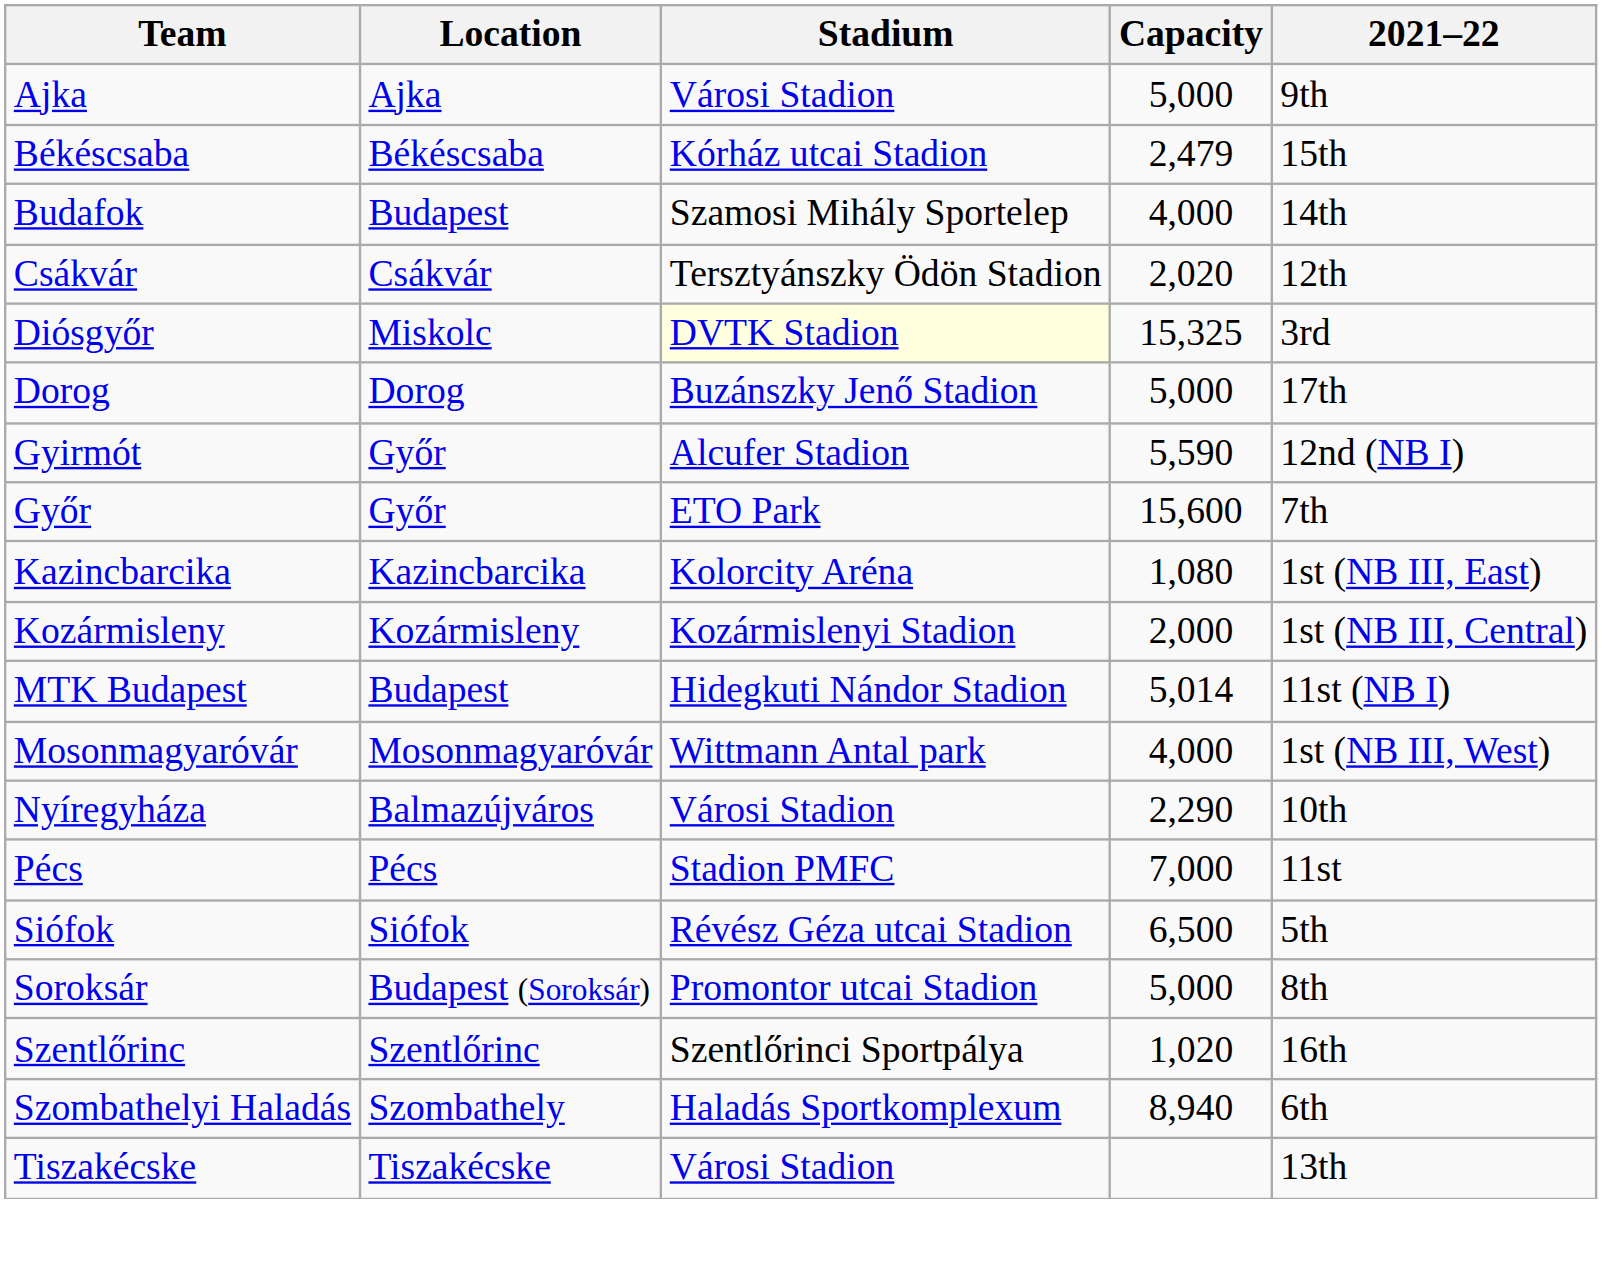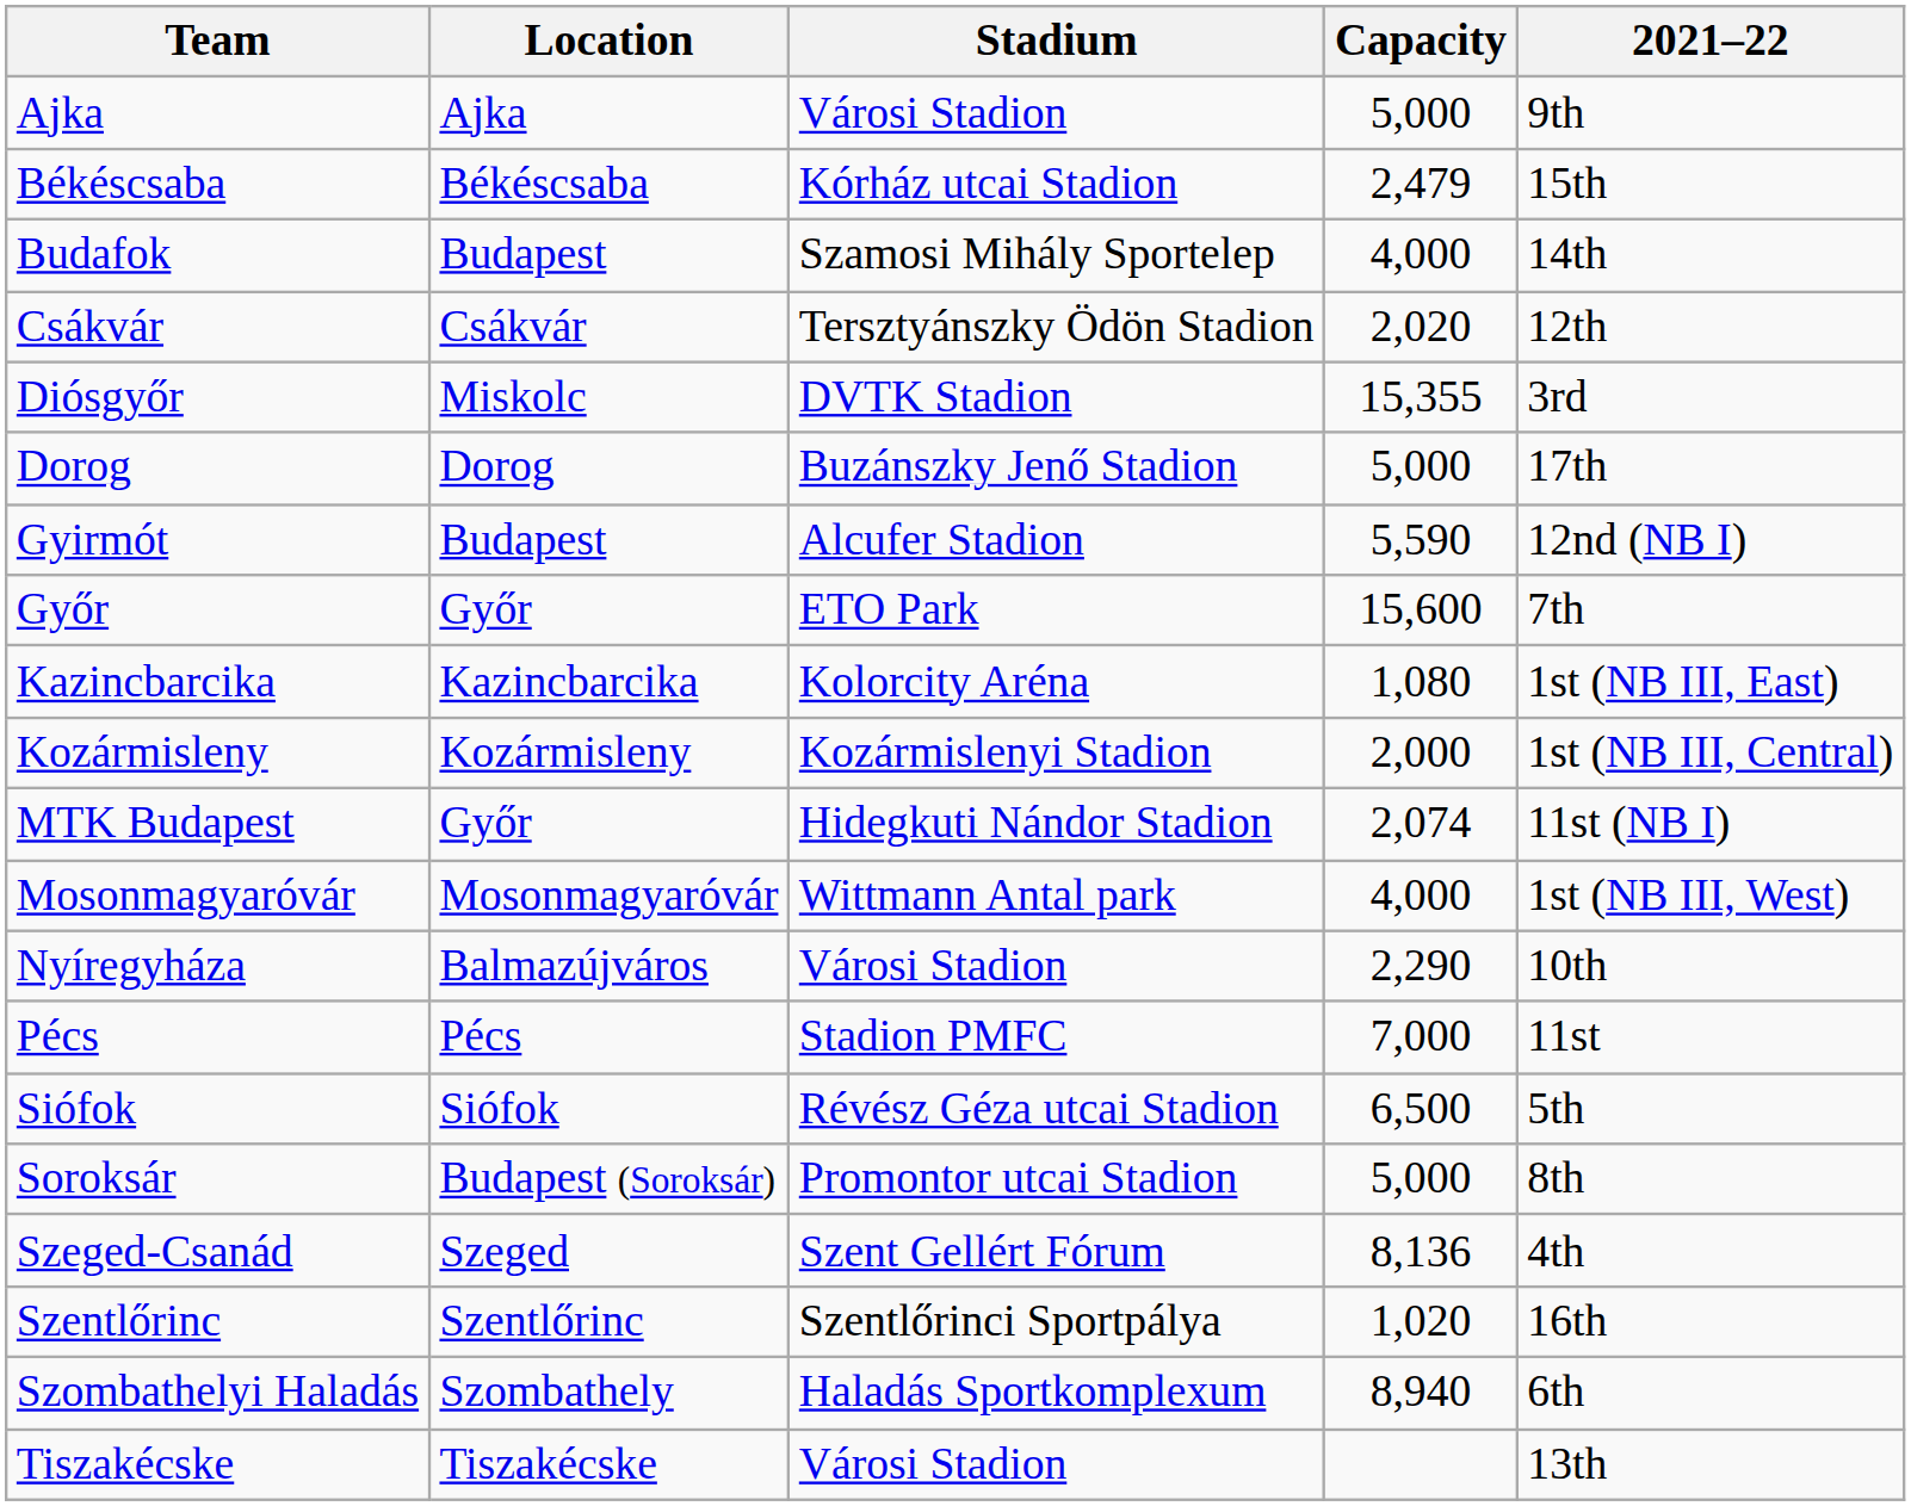Diósgyőr | Stadium: lightyellow background -> no background
Diósgyőr | Capacity: 15,325 -> 15,355
Gyirmót | Location: Győr -> Budapest
MTK Budapest | Location: Budapest -> Győr
MTK Budapest | Capacity: 5,014 -> 2,074
+ row: Szeged-Csanád | Szeged | Szent Gellért Fórum | 8,136 | 4th
